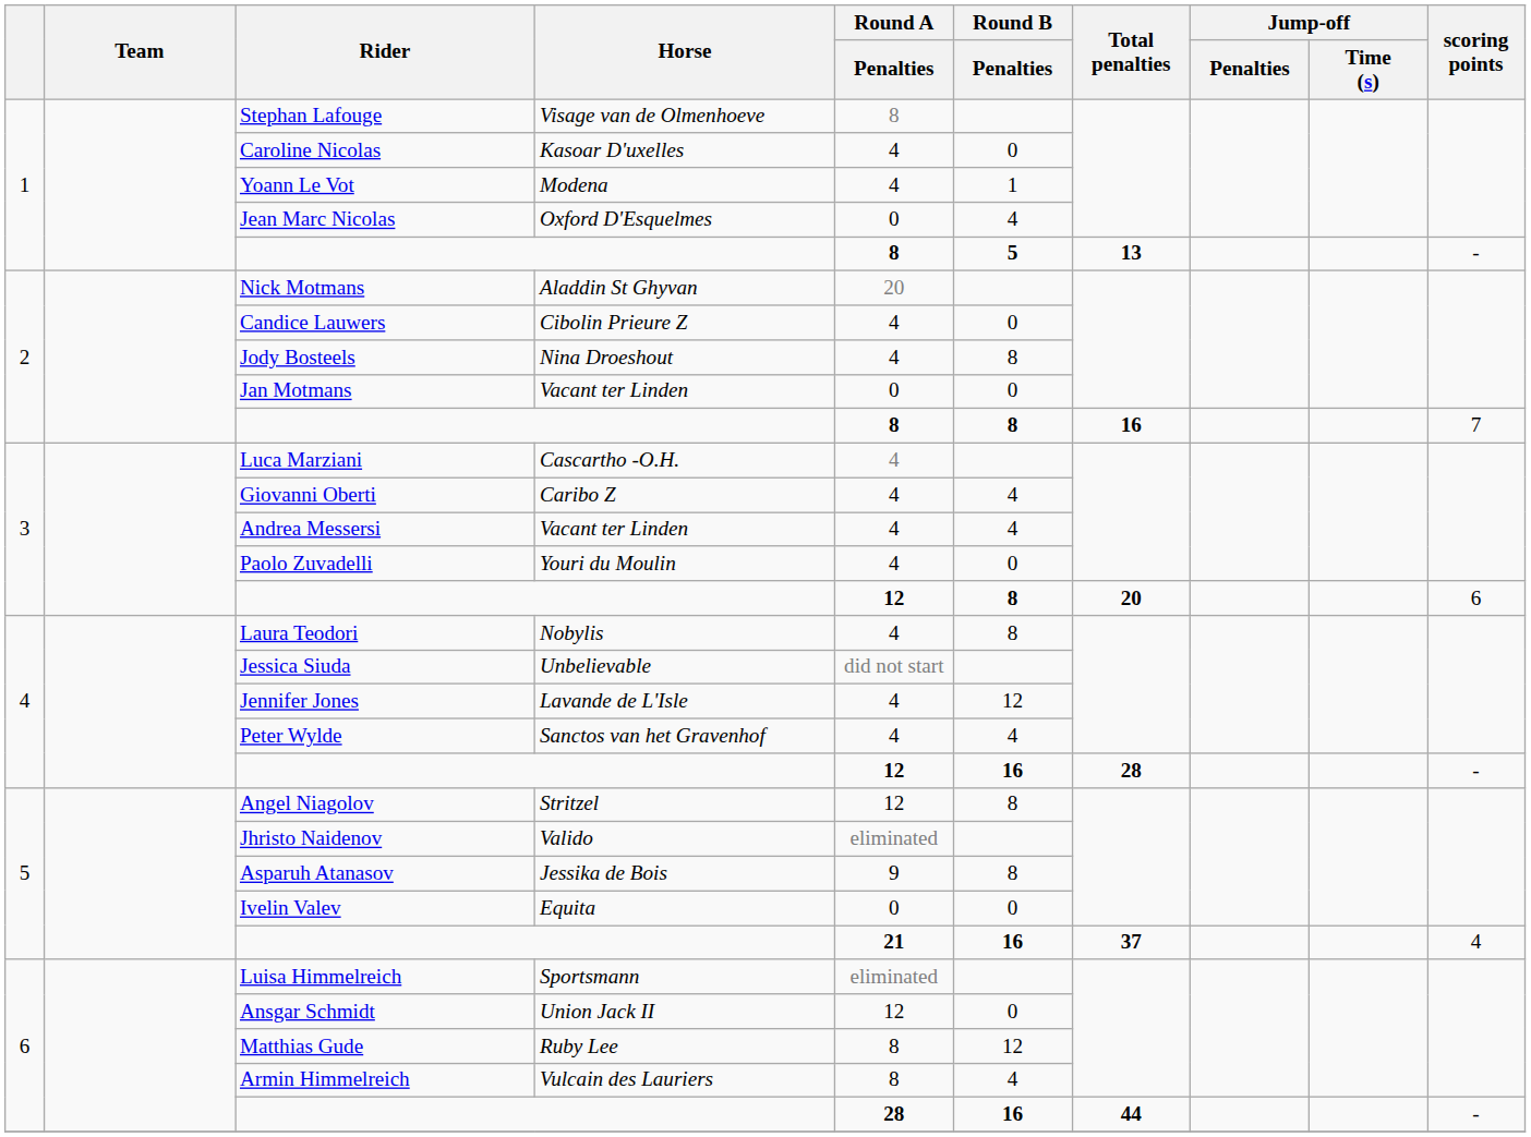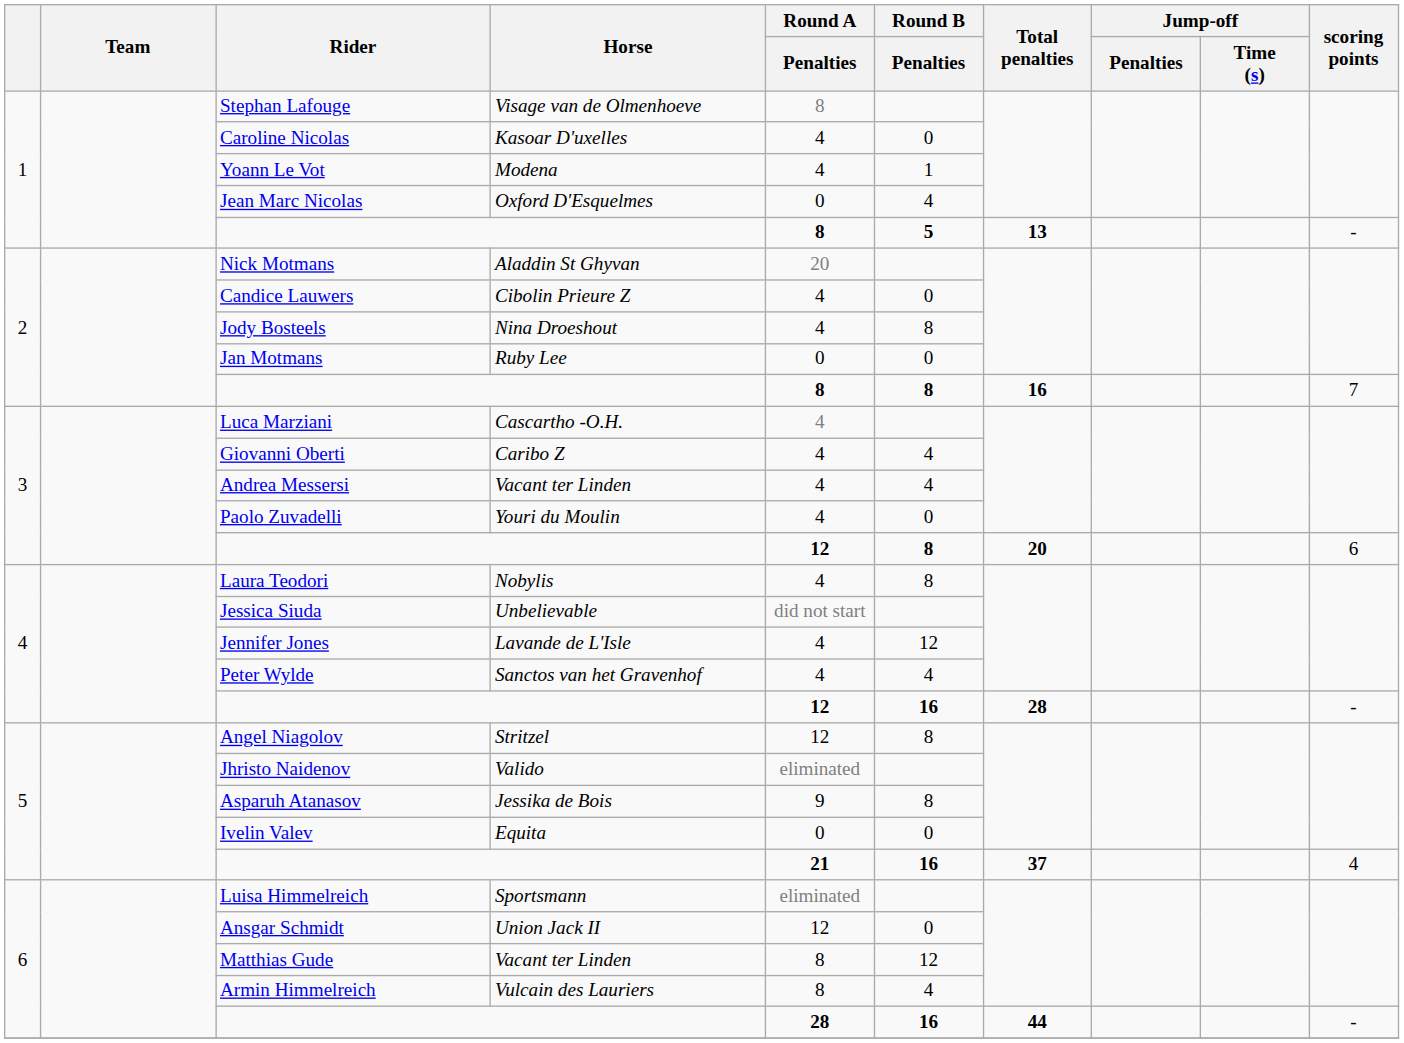Jan Motmans | Horse: Vacant ter Linden -> Ruby Lee
Matthias Gude | Horse: Ruby Lee -> Vacant ter Linden
